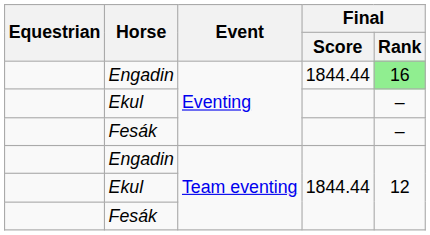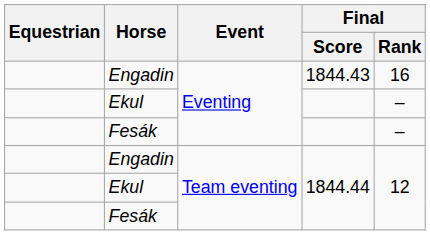Engadin / Eventing | Final / Score: 1844.44 -> 1844.43
Engadin / Eventing | Final / Rank: lightgreen background -> no background
